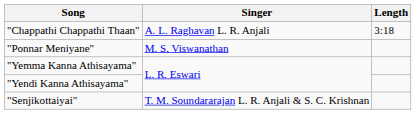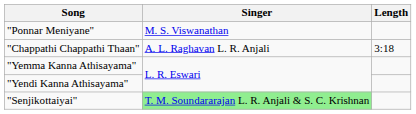rows swapped: "Chappathi Chappathi Thaan" <-> "Ponnar Meniyane"
"Senjikottaiyai" | Singer: no background -> lightgreen background
